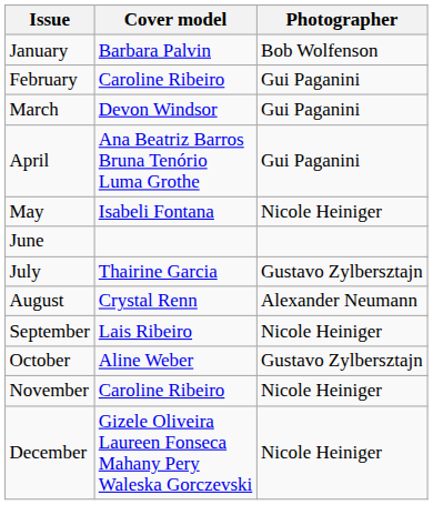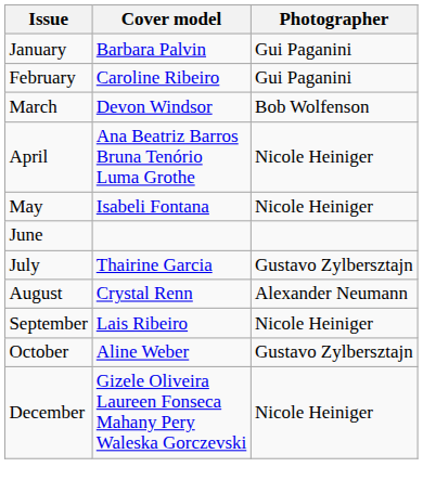January | Photographer: Bob Wolfenson -> Gui Paganini
March | Photographer: Gui Paganini -> Bob Wolfenson
April | Photographer: Gui Paganini -> Nicole Heiniger
- row: November | Caroline Ribeiro | Nicole Heiniger
